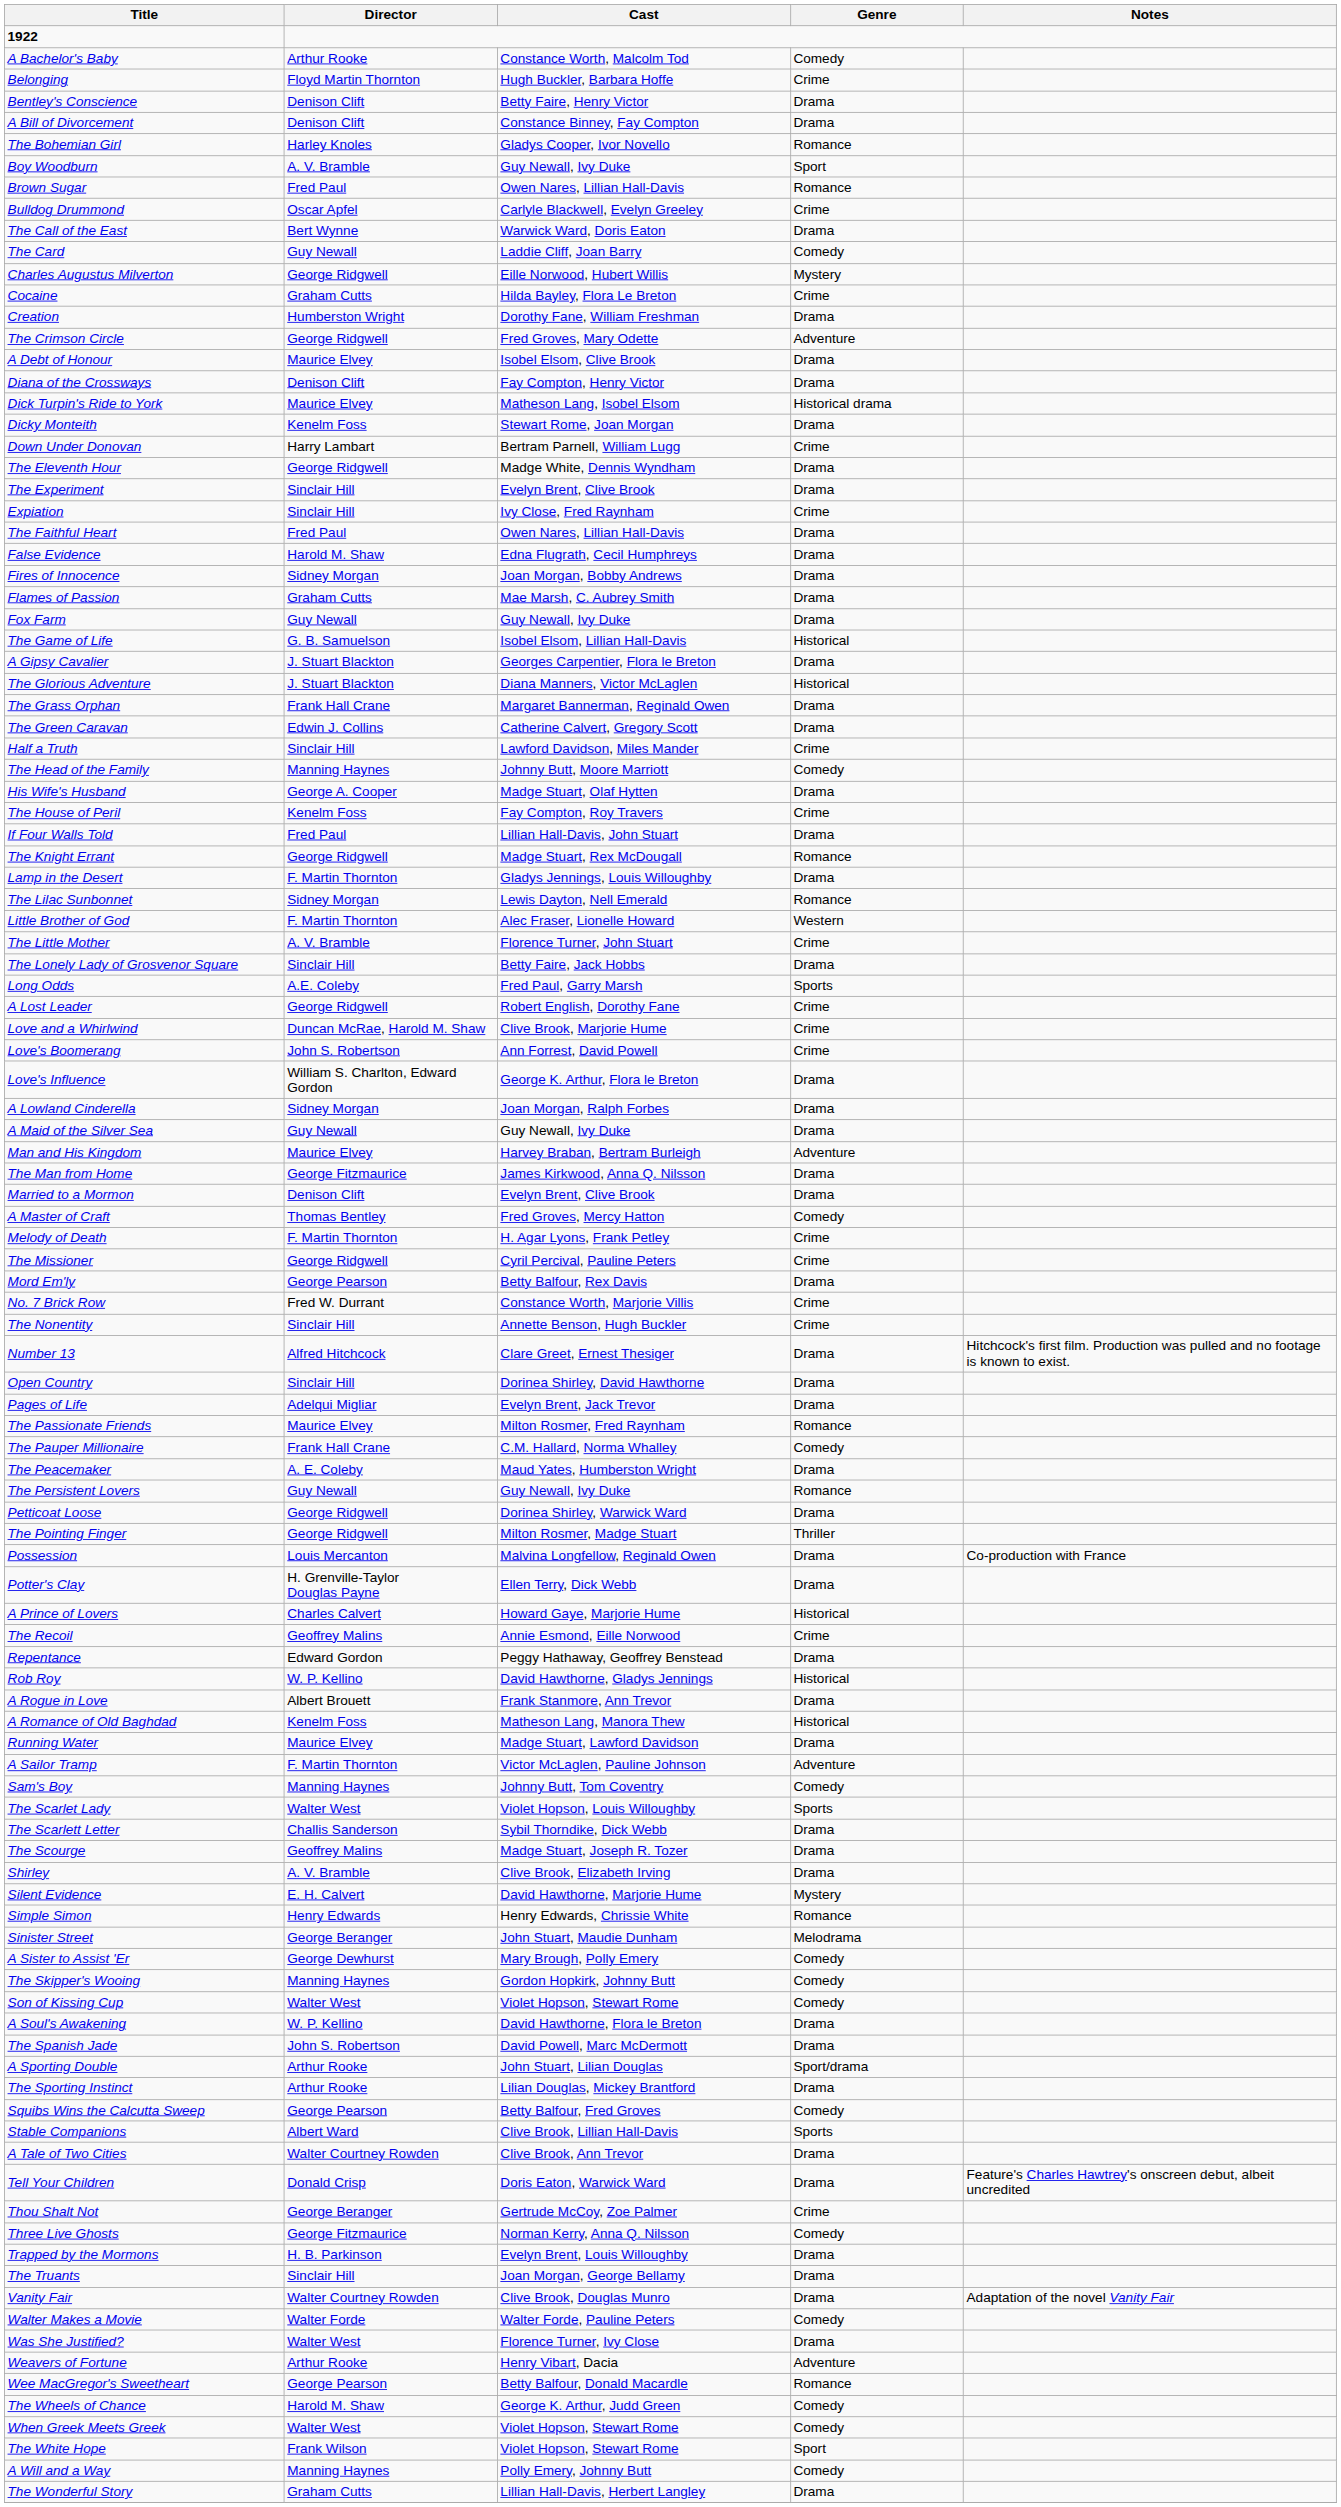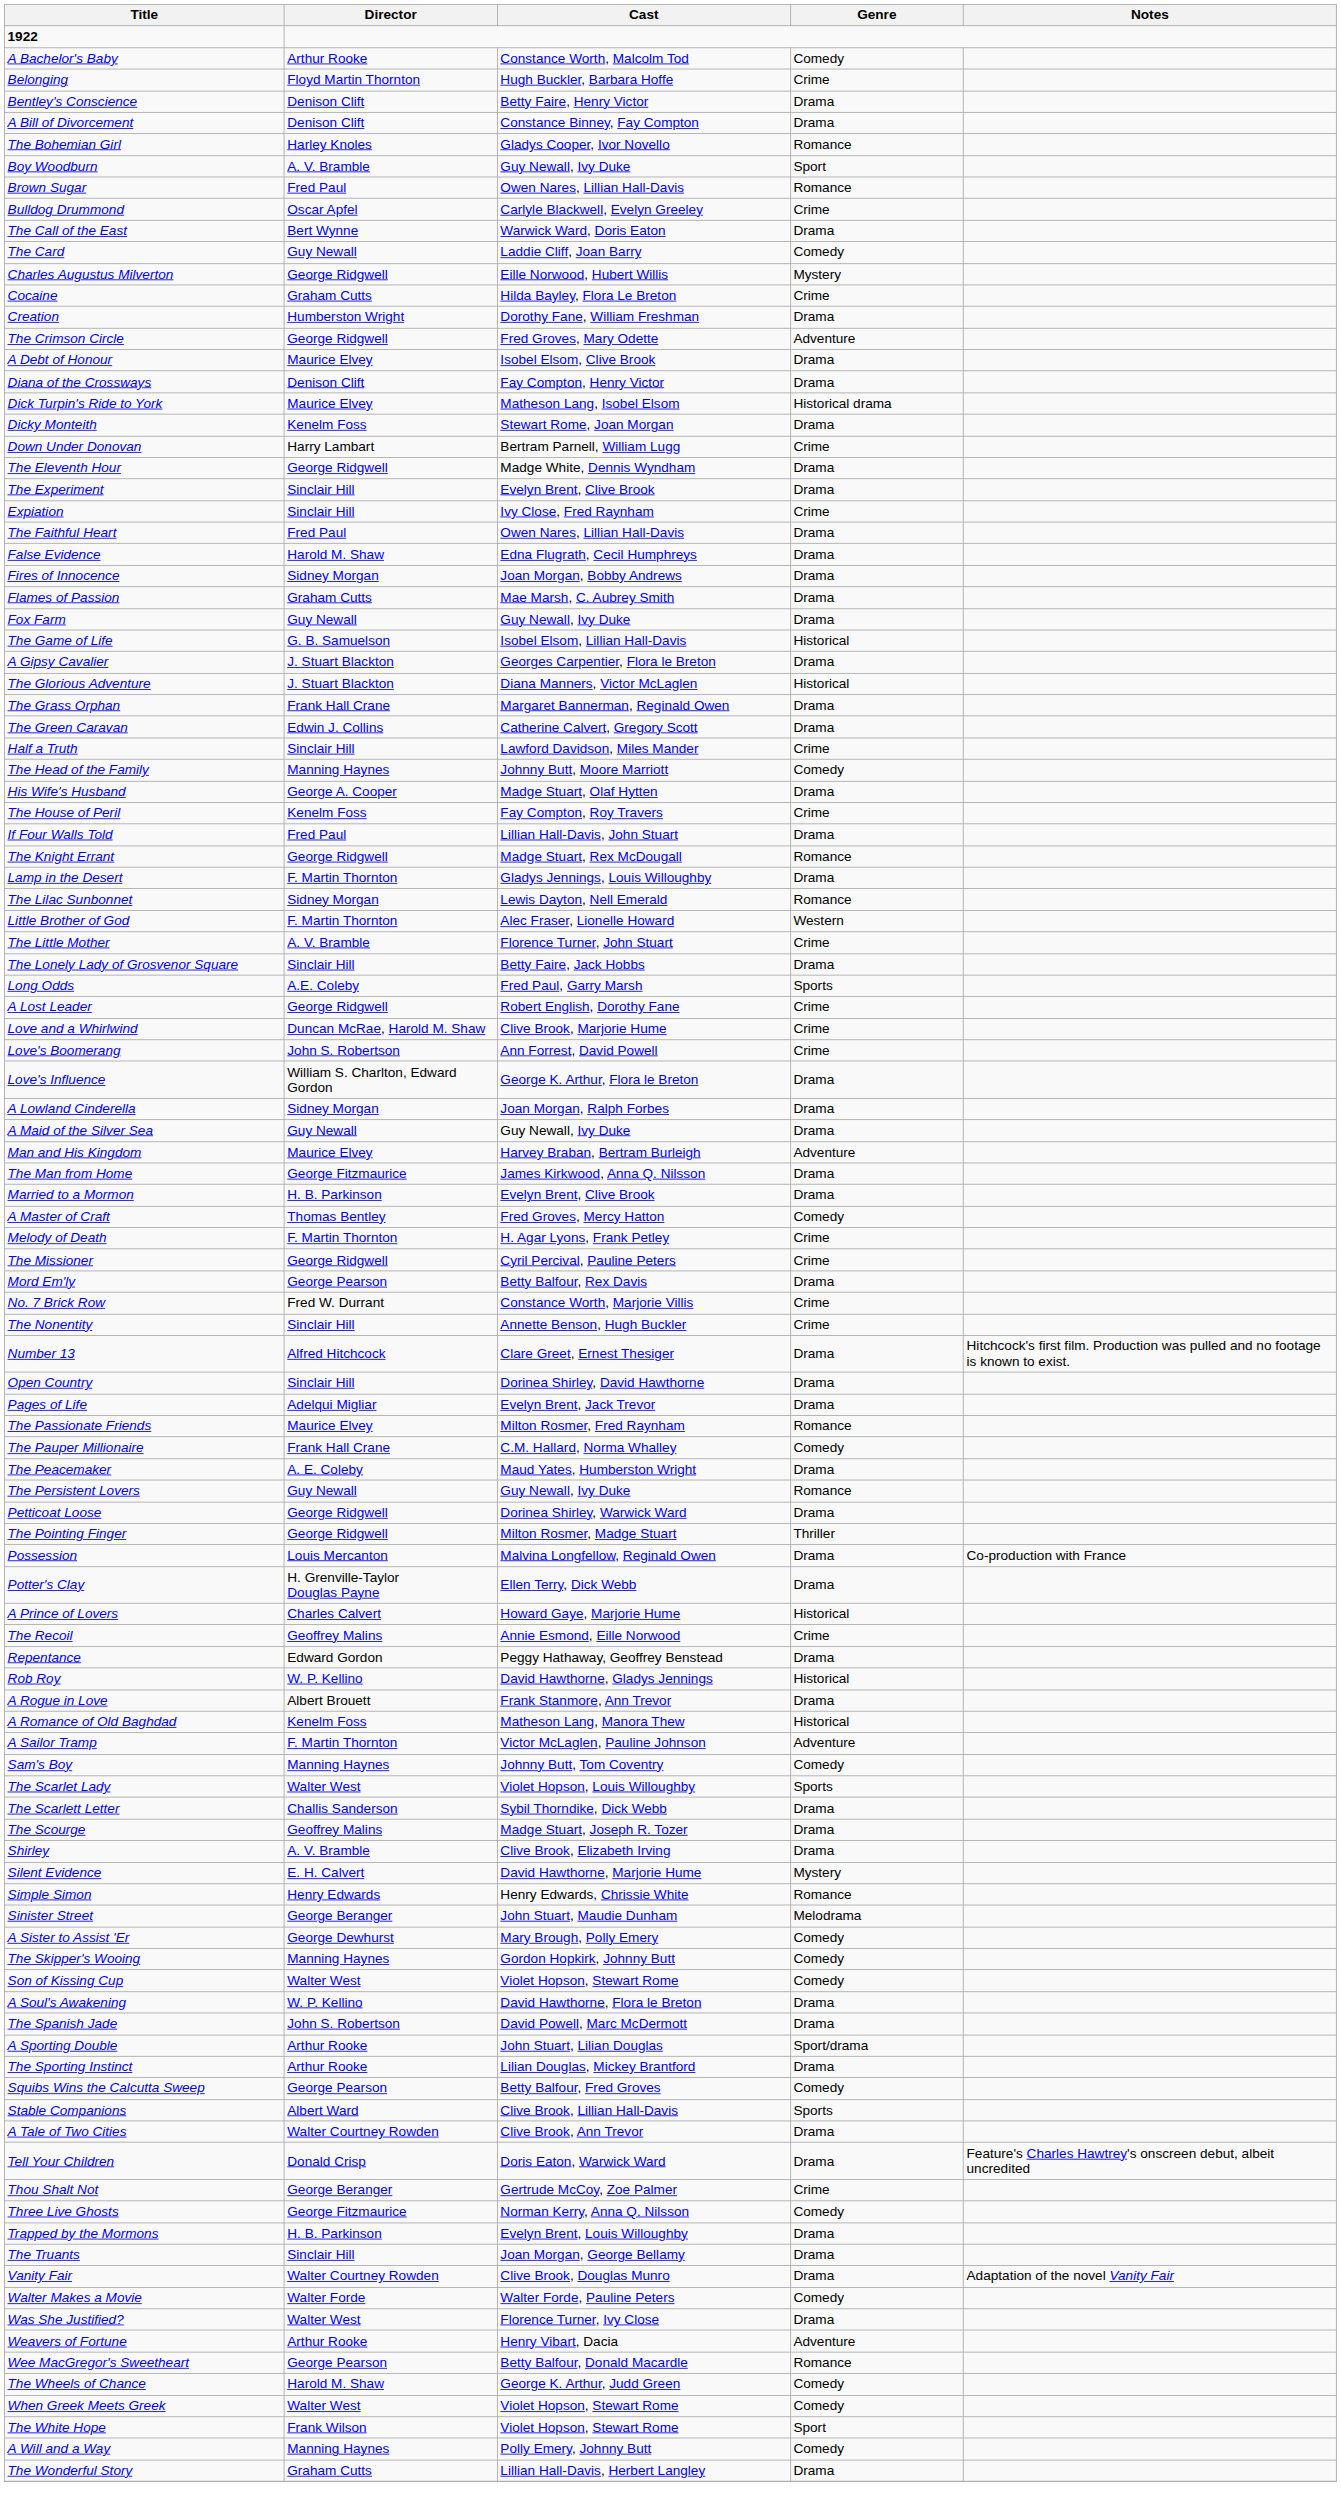Married to a Mormon | Director: Denison Clift -> H. B. Parkinson
- row: Running Water | Maurice Elvey | Madge Stuart, Lawford Davidson | Drama
